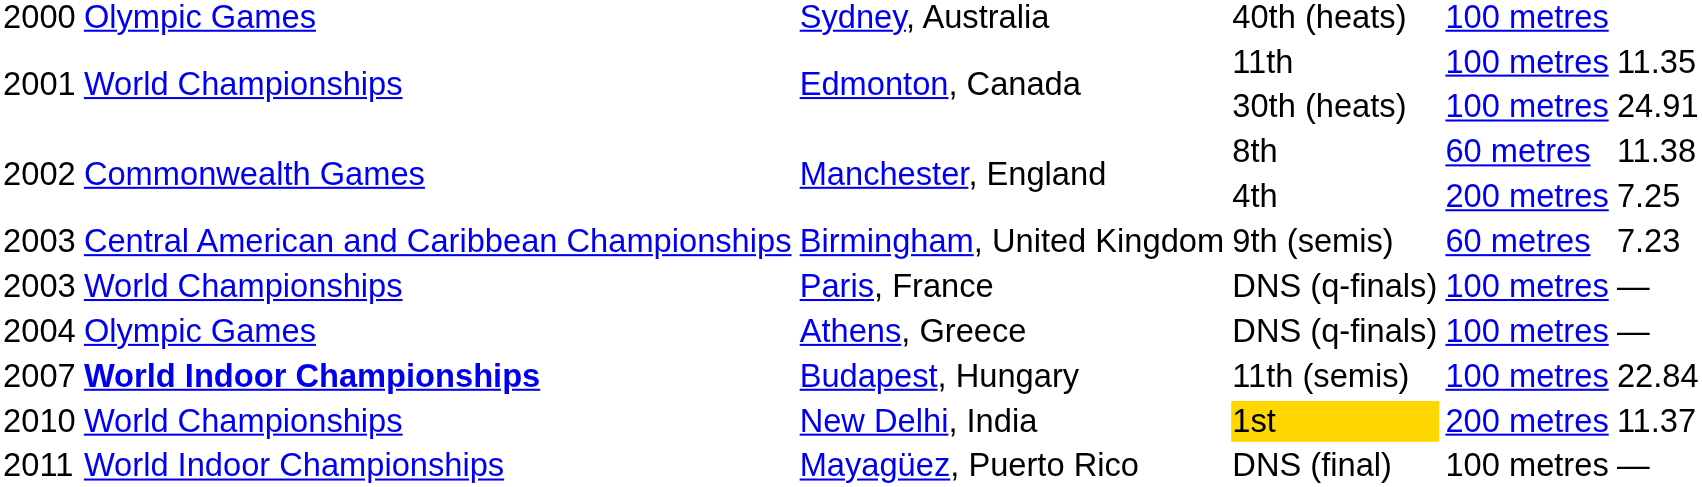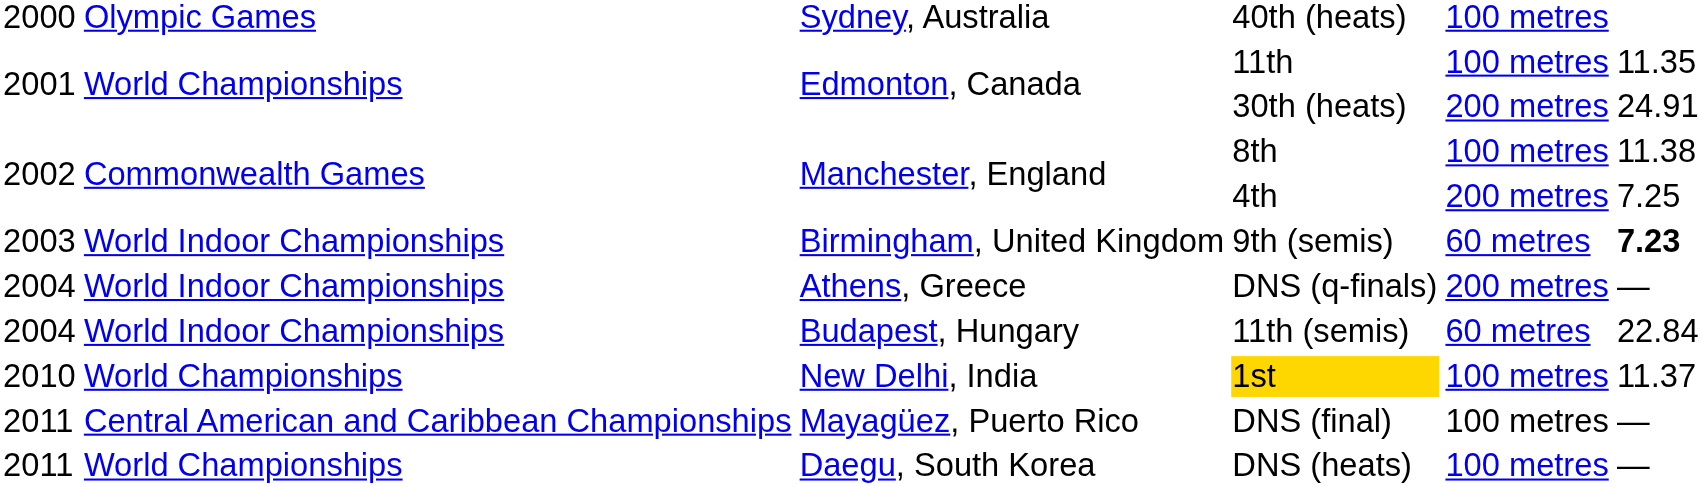30th (heats) | column 5: 100 metres -> 200 metres
8th | column 5: 60 metres -> 100 metres
9th (semis) | column 2: Central American and Caribbean Championships -> World Indoor Championships
9th (semis) | column 6: normal -> bold
- row: 2003 | World Championships | Paris, France | DNS (q-finals) | 100 metres | —
Athens, Greece / DNS (q-finals) | column 2: Olympic Games -> World Indoor Championships
Athens, Greece / DNS (q-finals) | column 5: 100 metres -> 200 metres
11th (semis) | column 1: 2007 -> 2004
11th (semis) | column 2: bold -> normal
11th (semis) | column 5: 100 metres -> 60 metres
1st | column 5: 200 metres -> 100 metres
DNS (final) | column 2: World Indoor Championships -> Central American and Caribbean Championships
+ row: 2011 | World Championships | Daegu, South Korea | DNS (heats) | 100 metres | —
